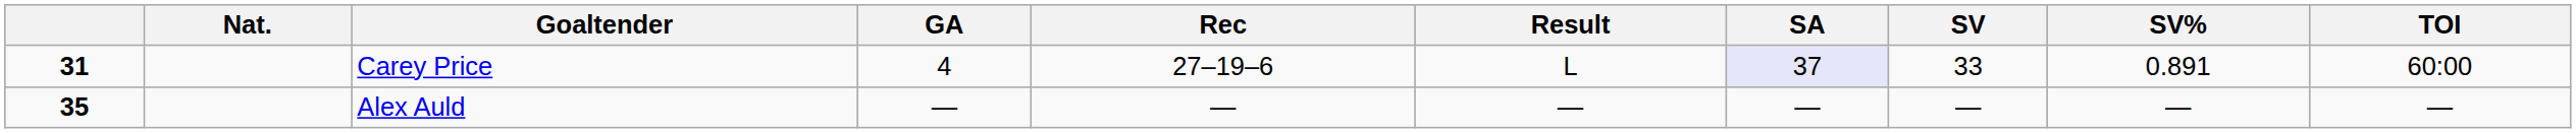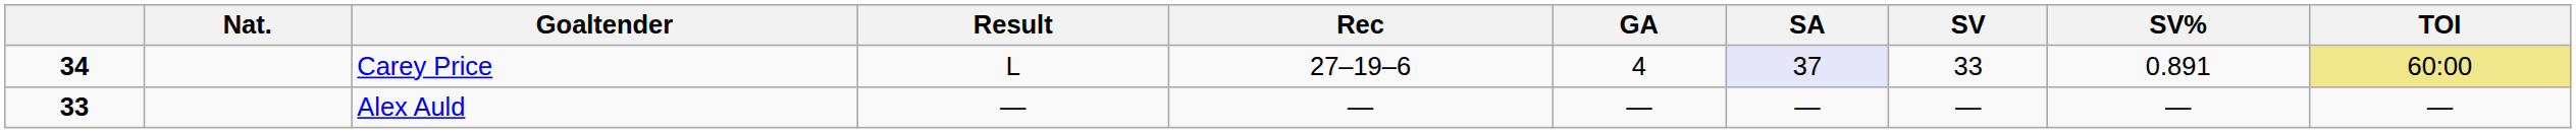columns swapped: Result <-> GA
Carey Price | column 1: 31 -> 34
Carey Price | TOI: no background -> khaki background
Alex Auld | column 1: 35 -> 33
